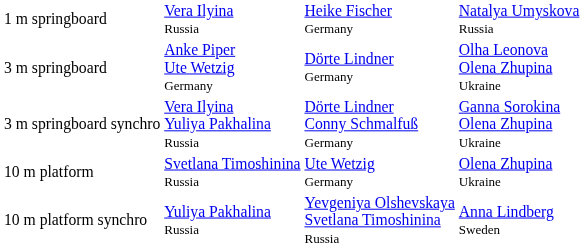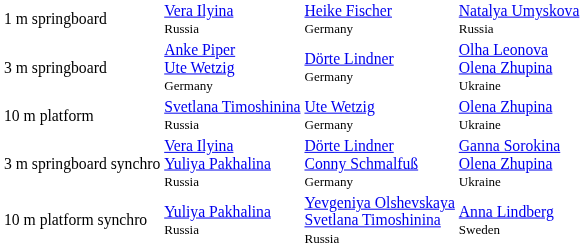rows swapped: 10 m platform <-> 3 m springboard synchro
